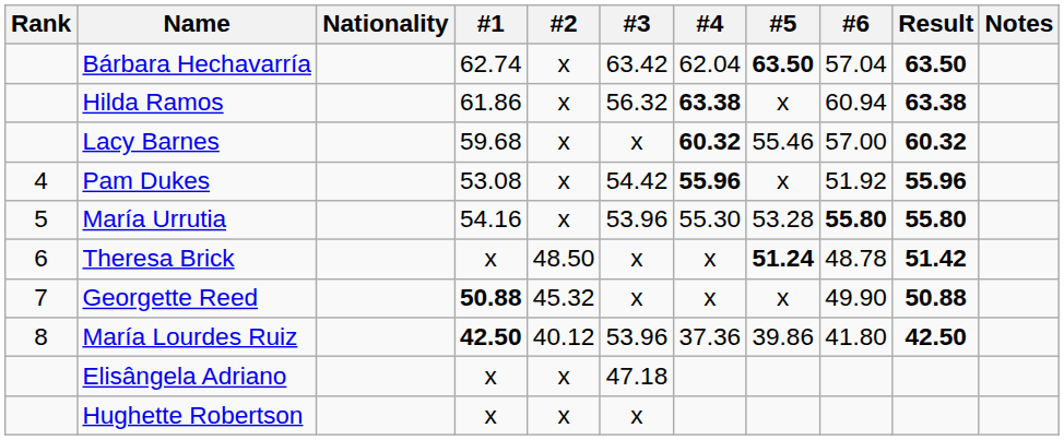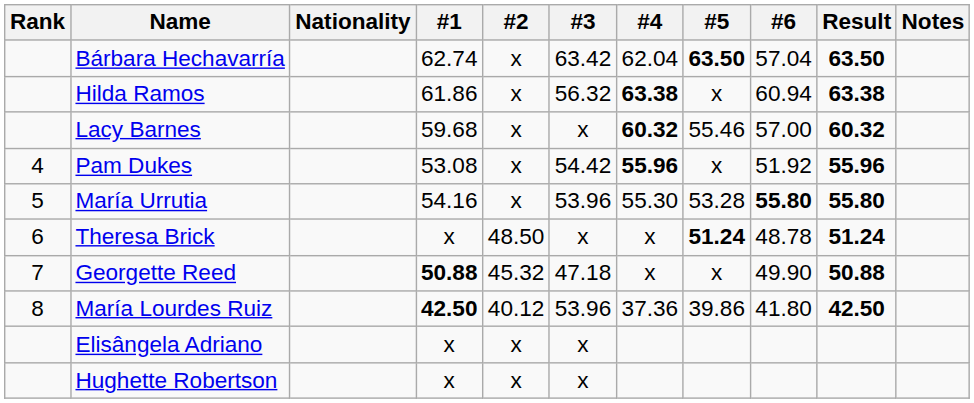Theresa Brick | Result: 51.42 -> 51.24
Georgette Reed | #3: x -> 47.18
Elisângela Adriano | #3: 47.18 -> x
